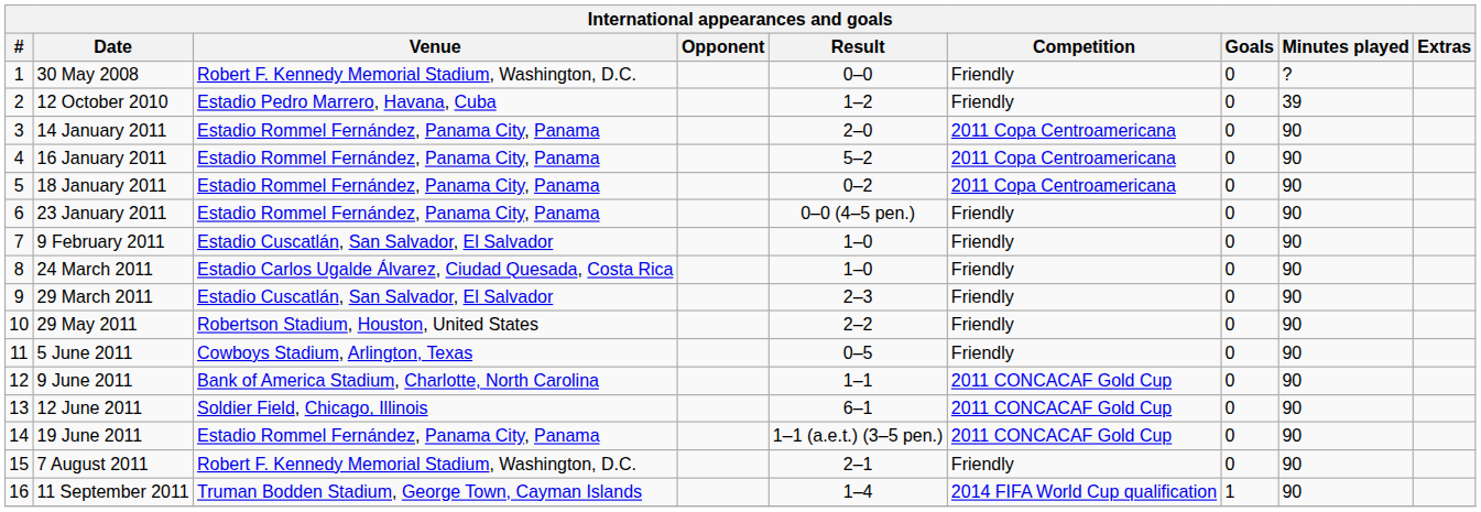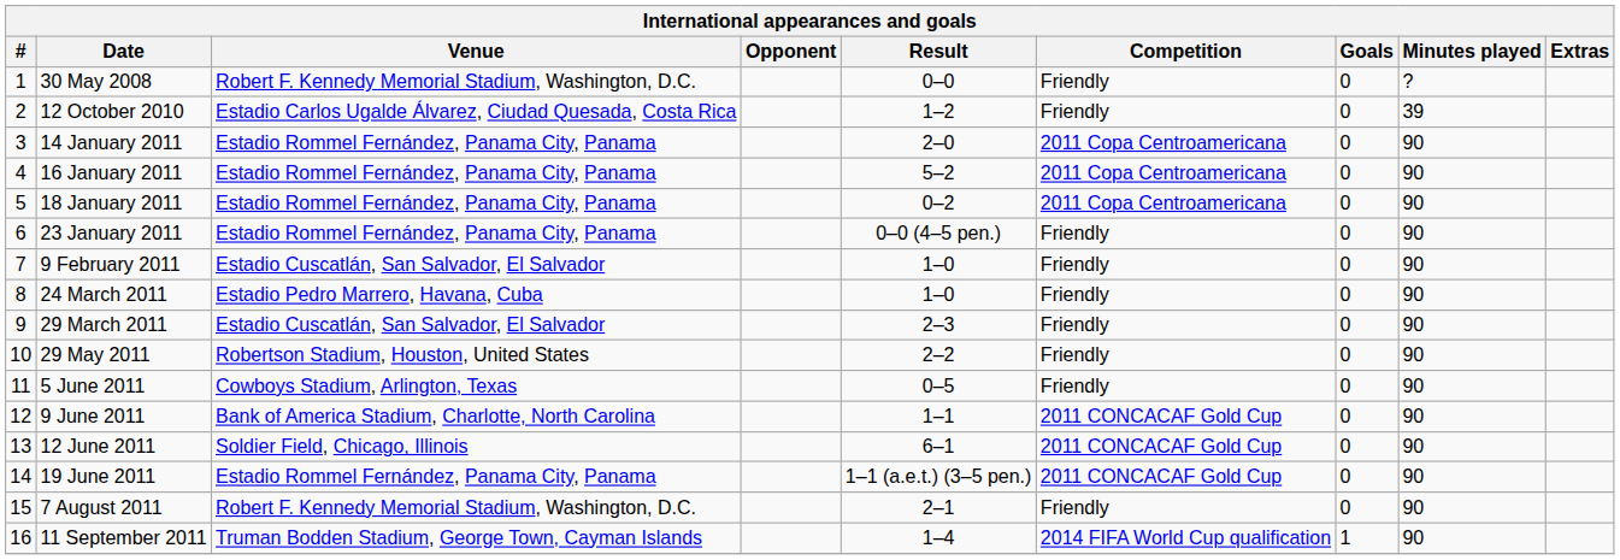12 October 2010 | Venue: Estadio Pedro Marrero, Havana, Cuba -> Estadio Carlos Ugalde Álvarez, Ciudad Quesada, Costa Rica
24 March 2011 | Venue: Estadio Carlos Ugalde Álvarez, Ciudad Quesada, Costa Rica -> Estadio Pedro Marrero, Havana, Cuba
